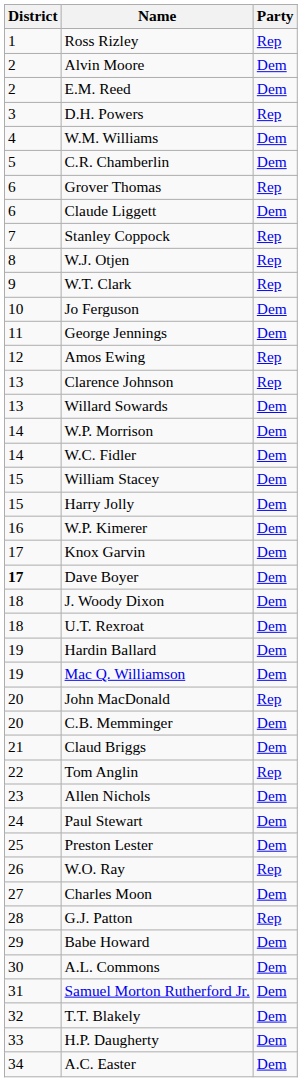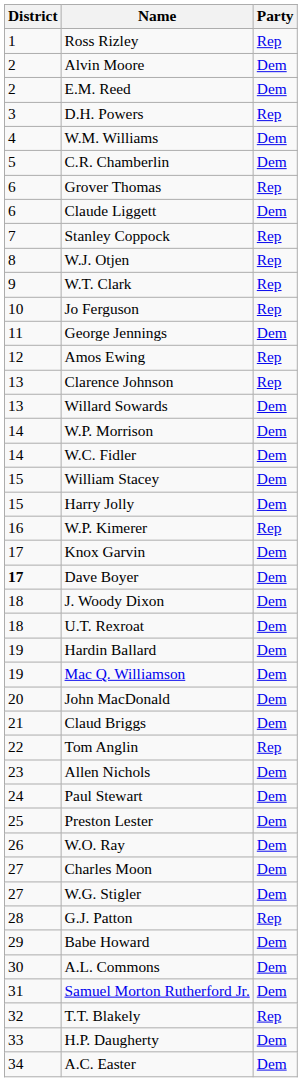Jo Ferguson | Party: Dem -> Rep
W.P. Kimerer | Party: Dem -> Rep
John MacDonald | Party: Rep -> Dem
- row: 20 | C.B. Memminger | Dem
W.O. Ray | Party: Rep -> Dem
+ row: 27 | W.G. Stigler | Dem
T.T. Blakely | Party: Dem -> Rep
